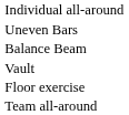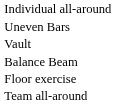rows swapped: Balance Beam <-> Vault
